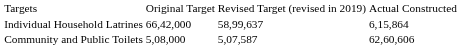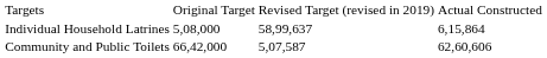Individual Household Latrines | column 2: 66,42,000 -> 5,08,000
Community and Public Toilets | column 2: 5,08,000 -> 66,42,000
